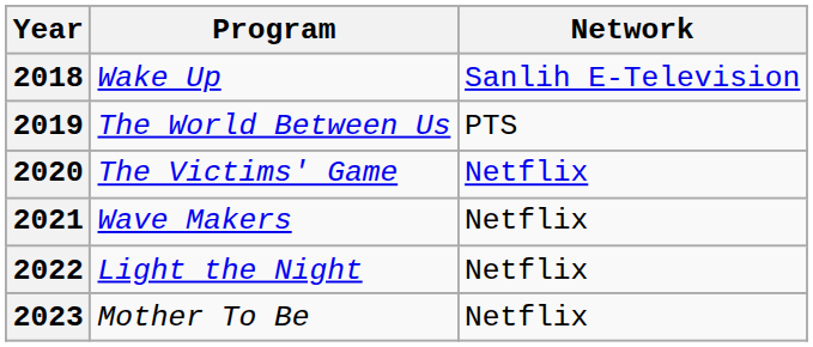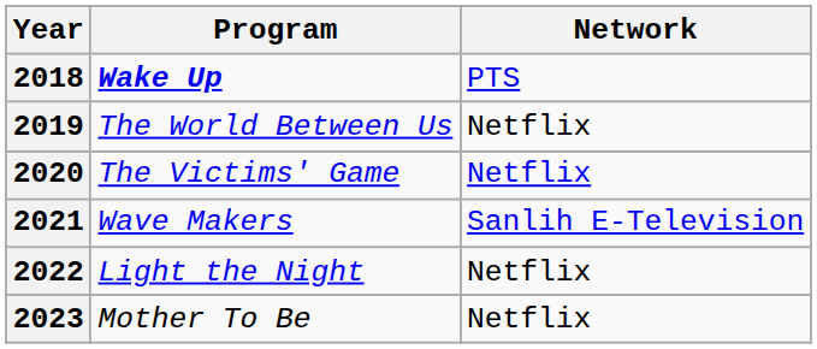2018 | Program: normal -> bold
2018 | Network: Sanlih E-Television -> PTS
2019 | Network: PTS -> Netflix
2021 | Network: Netflix -> Sanlih E-Television
